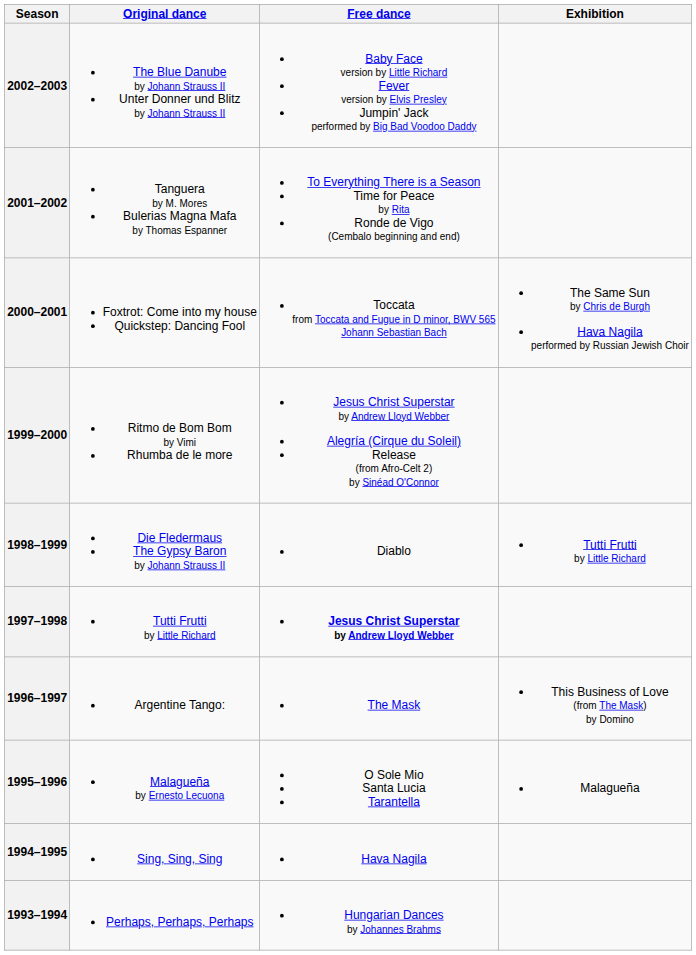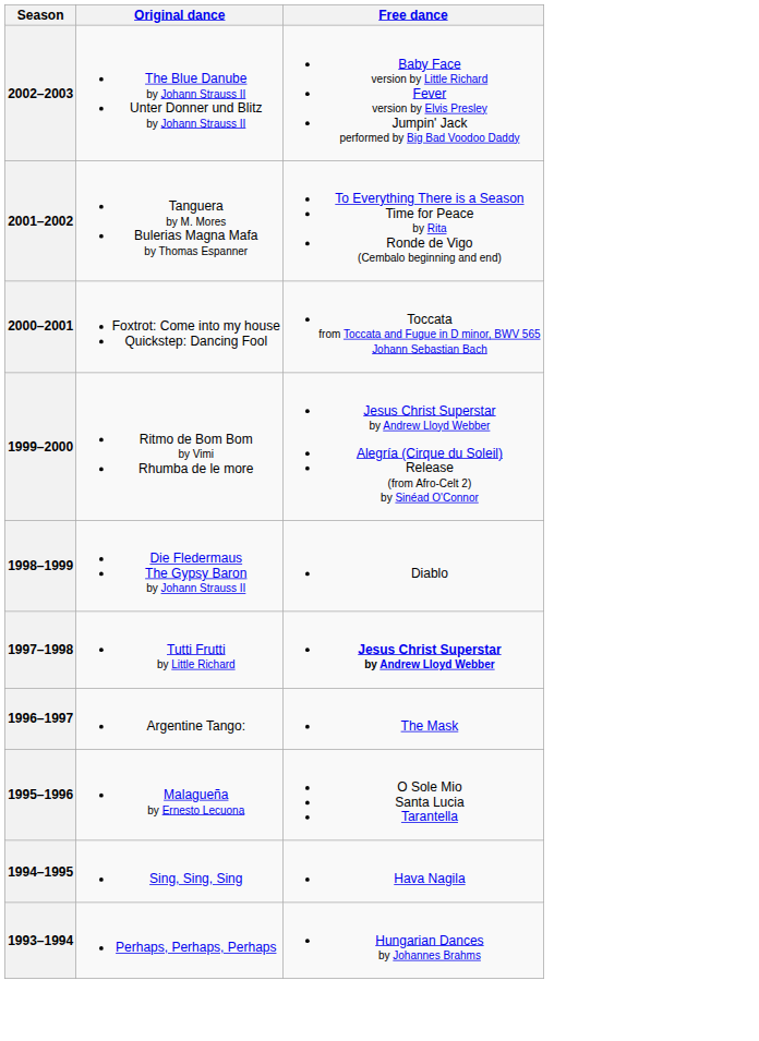- column: Exhibition | The Same Sun by Chris de Burgh Hava Nagila performed by Russian Jewish Choir | Tutti Frutti by Little Richard | This Business of Love (from The Mask) by Domino | Malagueña
